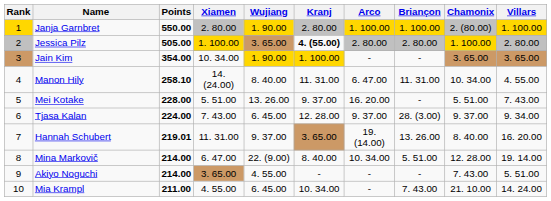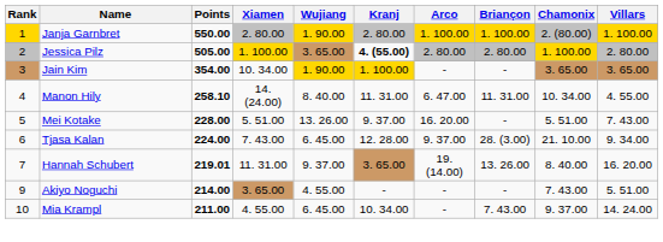Tjasa Kalan | Chamonix: 9. 37.00 -> 21. 10.00
- row: 8 | Mina Markovič | 214.00 | 6. 47.00 | 22. (9.00) | 8. 40.00 | 10. 34.00 | 5. 51.00 | 12. 28.00 | 19. 14.00
Mia Krampl | Chamonix: 21. 10.00 -> 9. 37.00
